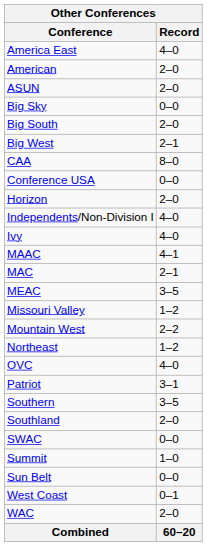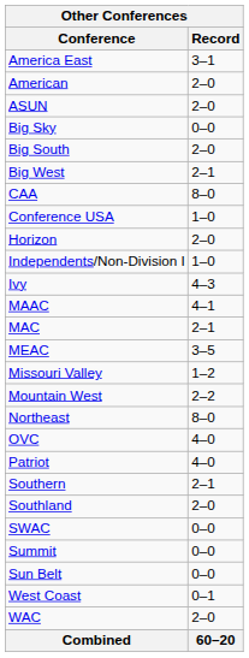America East | Record: 4–0 -> 3–1
Conference USA | Record: 0–0 -> 1–0
Independents/Non-Division I | Record: 4–0 -> 1–0
Ivy | Record: 4–0 -> 4–3
Northeast | Record: 1–2 -> 8–0
Patriot | Record: 3–1 -> 4–0
Southern | Record: 3–5 -> 2–1
Summit | Record: 1–0 -> 0–0
